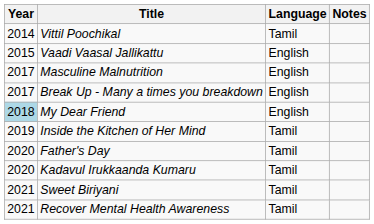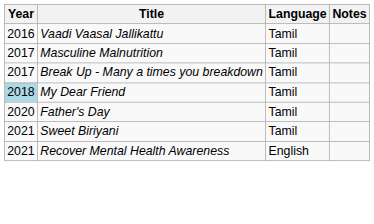- row: 2014 | Vittil Poochikal | Tamil
Vaadi Vaasal Jallikattu | Year: 2015 -> 2016
Vaadi Vaasal Jallikattu | Language: English -> Tamil
Masculine Malnutrition | Language: English -> Tamil
Break Up - Many a times you breakdown | Language: English -> Tamil
My Dear Friend | Language: English -> Tamil
- row: 2019 | Inside the Kitchen of Her Mind | Tamil
- row: 2020 | Kadavul Irukkaanda Kumaru | Tamil
Recover Mental Health Awareness | Language: Tamil -> English
